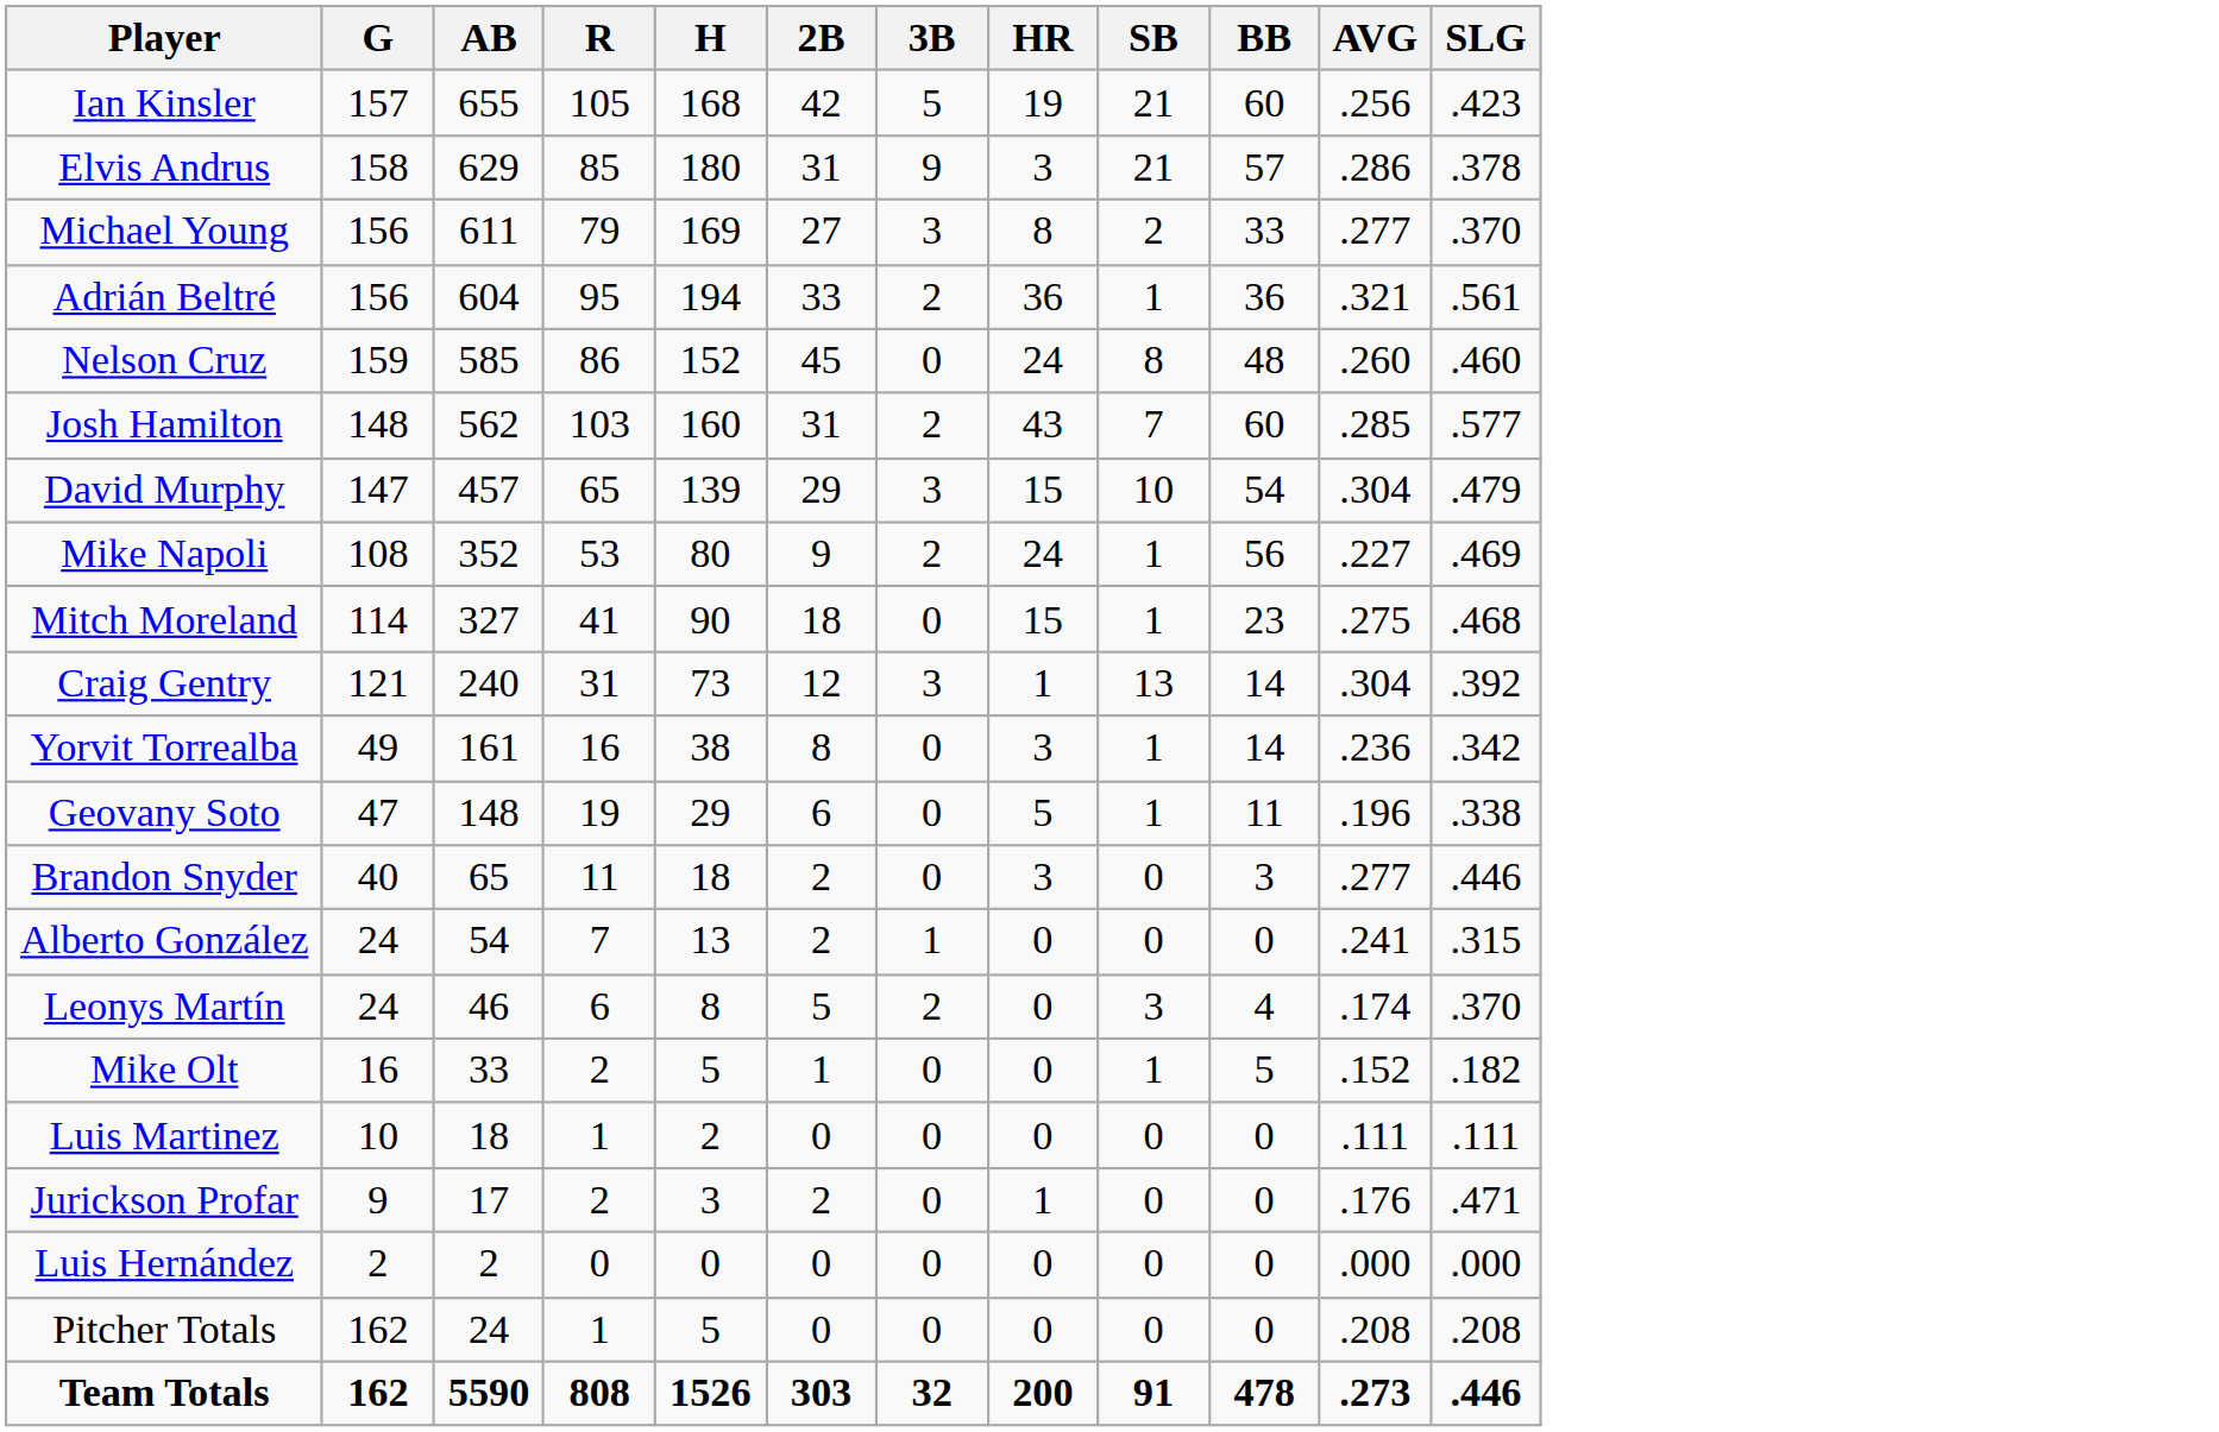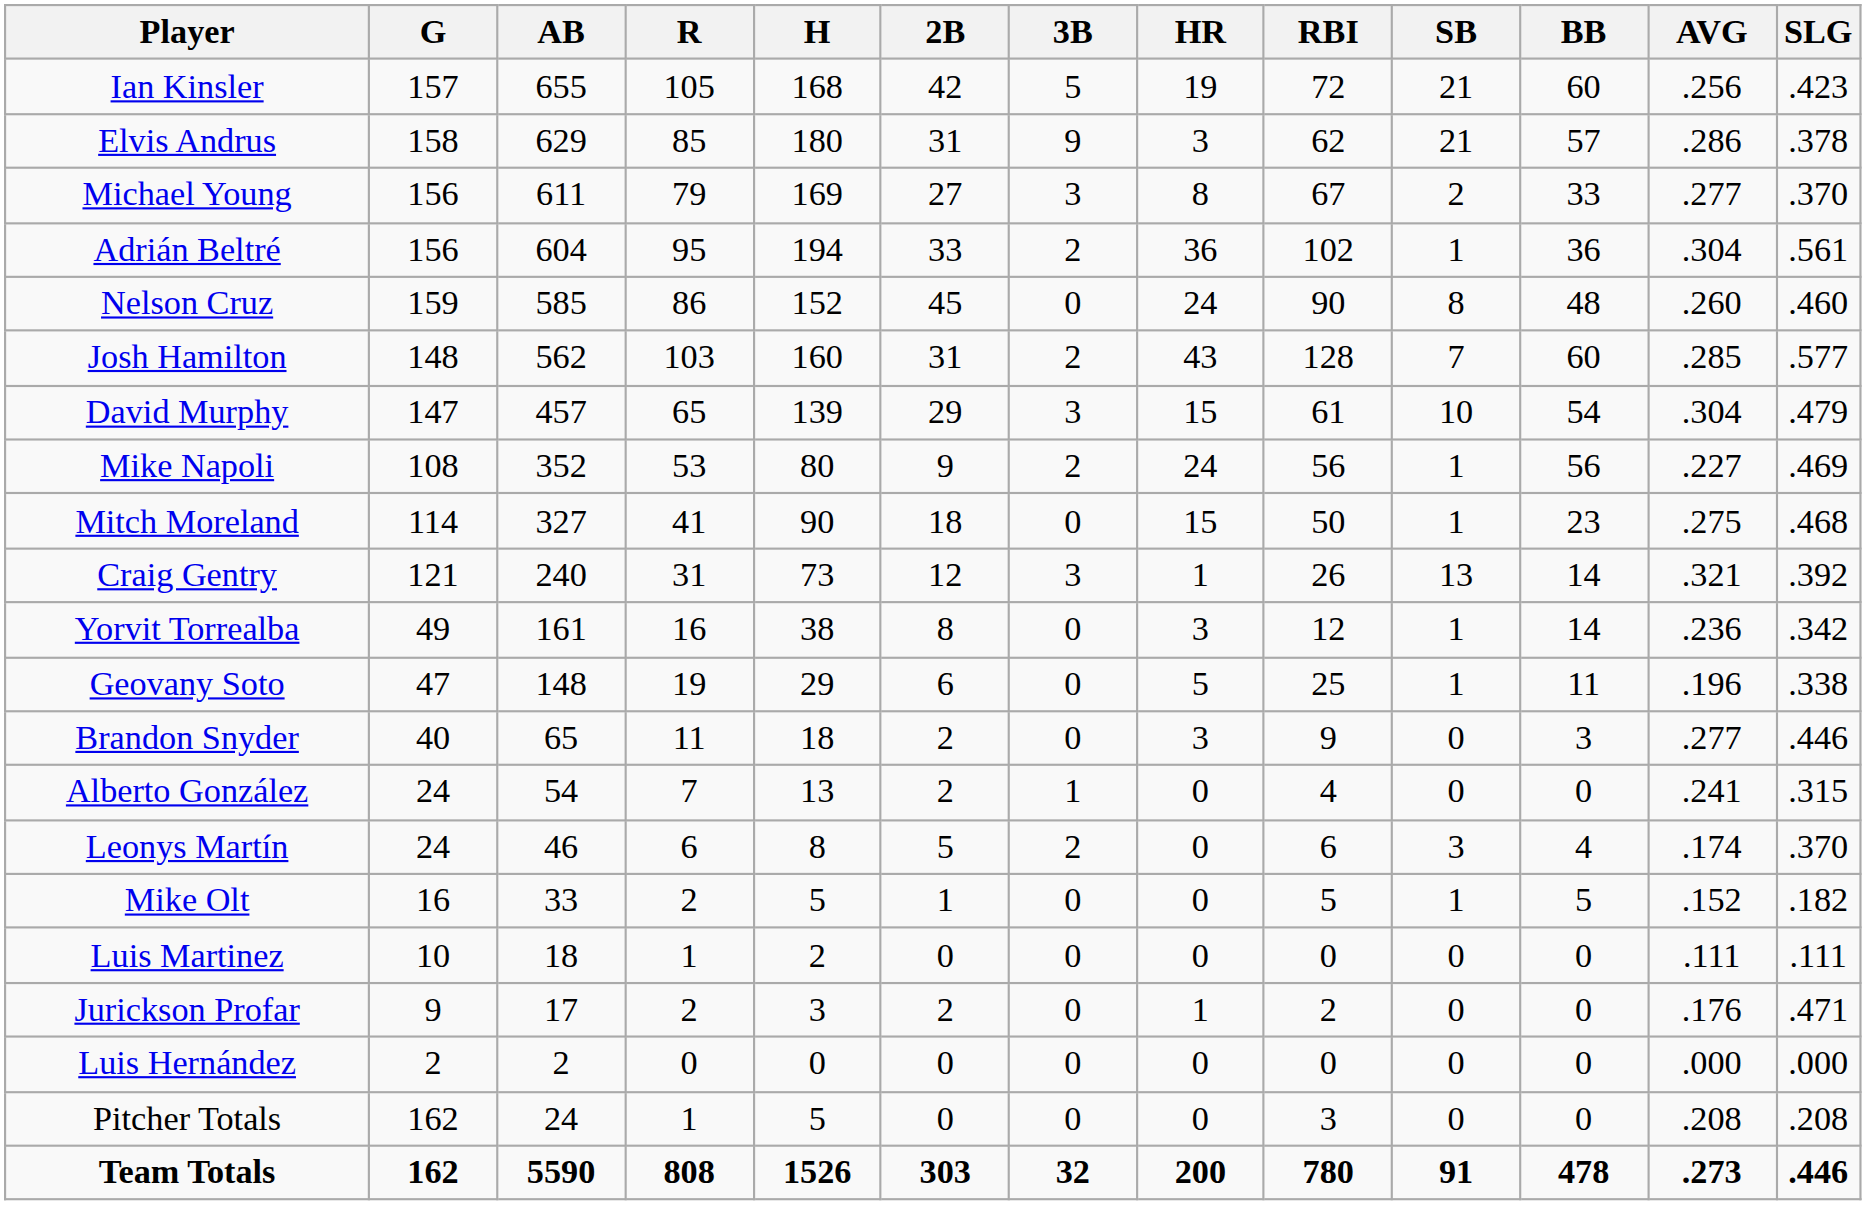+ column: RBI | 72 | 62 | 67 | 102 | 90 | 128 | 61 | 56 | 50 | 26 | 12 | 25 | 9 | 4 | 6 | 5 | 0 | 2 | 0 | 3 | 780
Adrián Beltré | AVG: .321 -> .304
Craig Gentry | AVG: .304 -> .321
